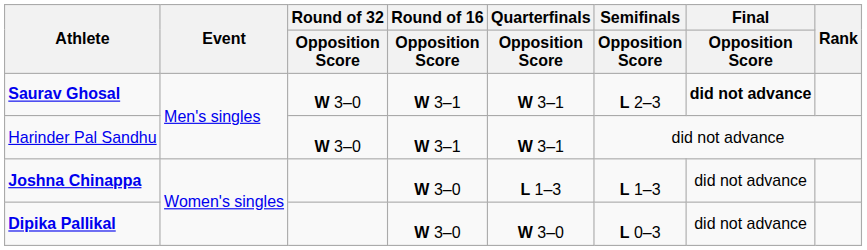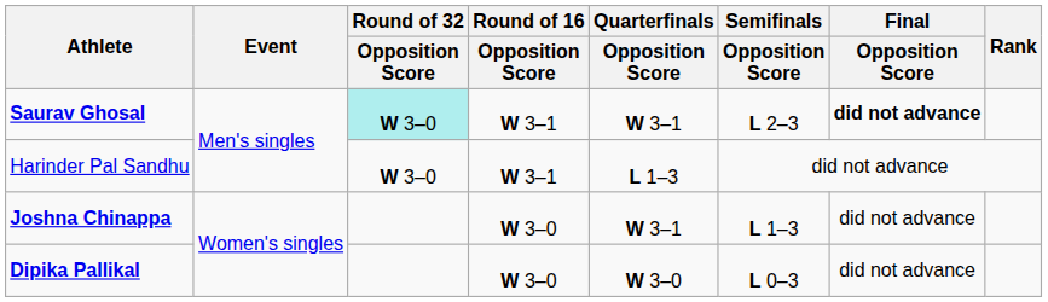Saurav Ghosal | Round of 32 / Opposition Score: no background -> paleturquoise background
Harinder Pal Sandhu | Quarterfinals / Opposition Score: W 3–1 -> L 1–3
Joshna Chinappa | Quarterfinals / Opposition Score: L 1–3 -> W 3–1
